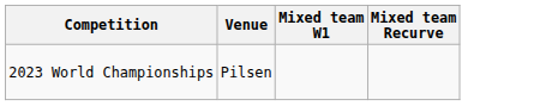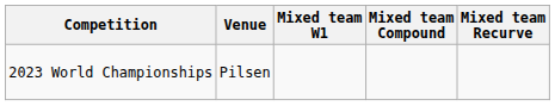+ column: Mixed team Compound
